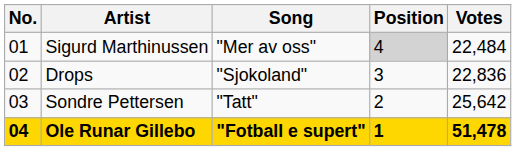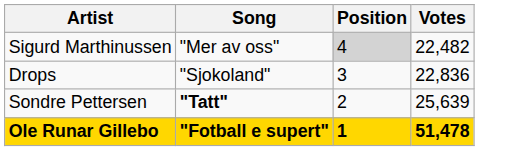- column: No. | 01 | 02 | 03 | 04
Sigurd Marthinussen | Votes: 22,484 -> 22,482
Sondre Pettersen | Song: normal -> bold
Sondre Pettersen | Votes: 25,642 -> 25,639
